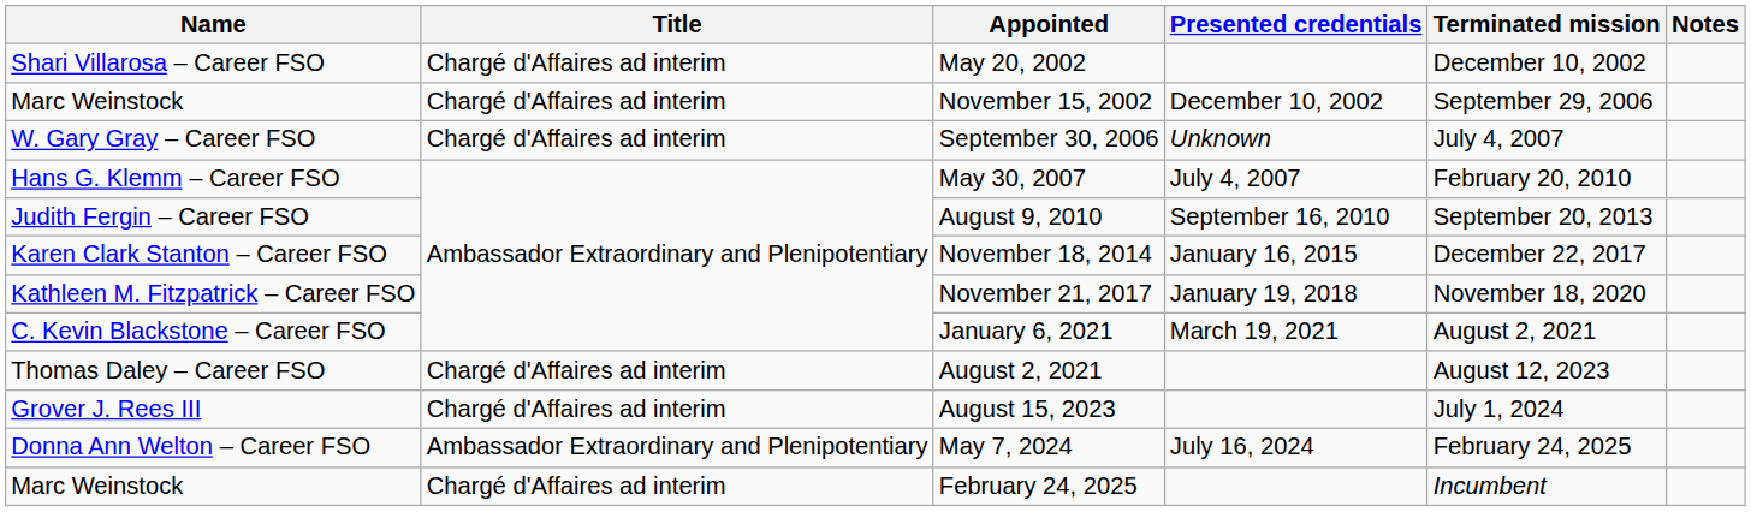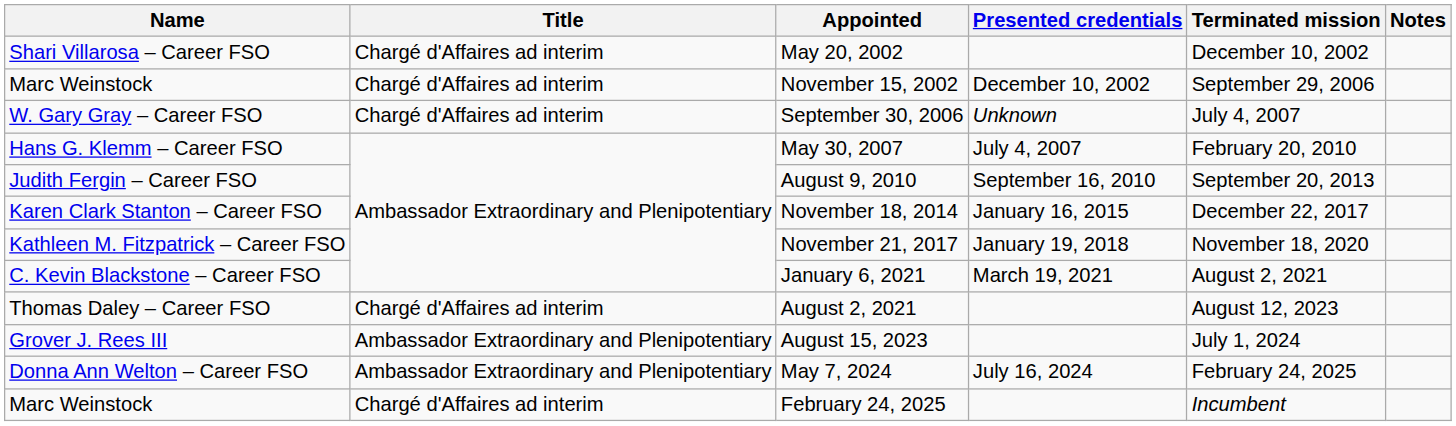August 15, 2023 | Title: Chargé d'Affaires ad interim -> Ambassador Extraordinary and Plenipotentiary
